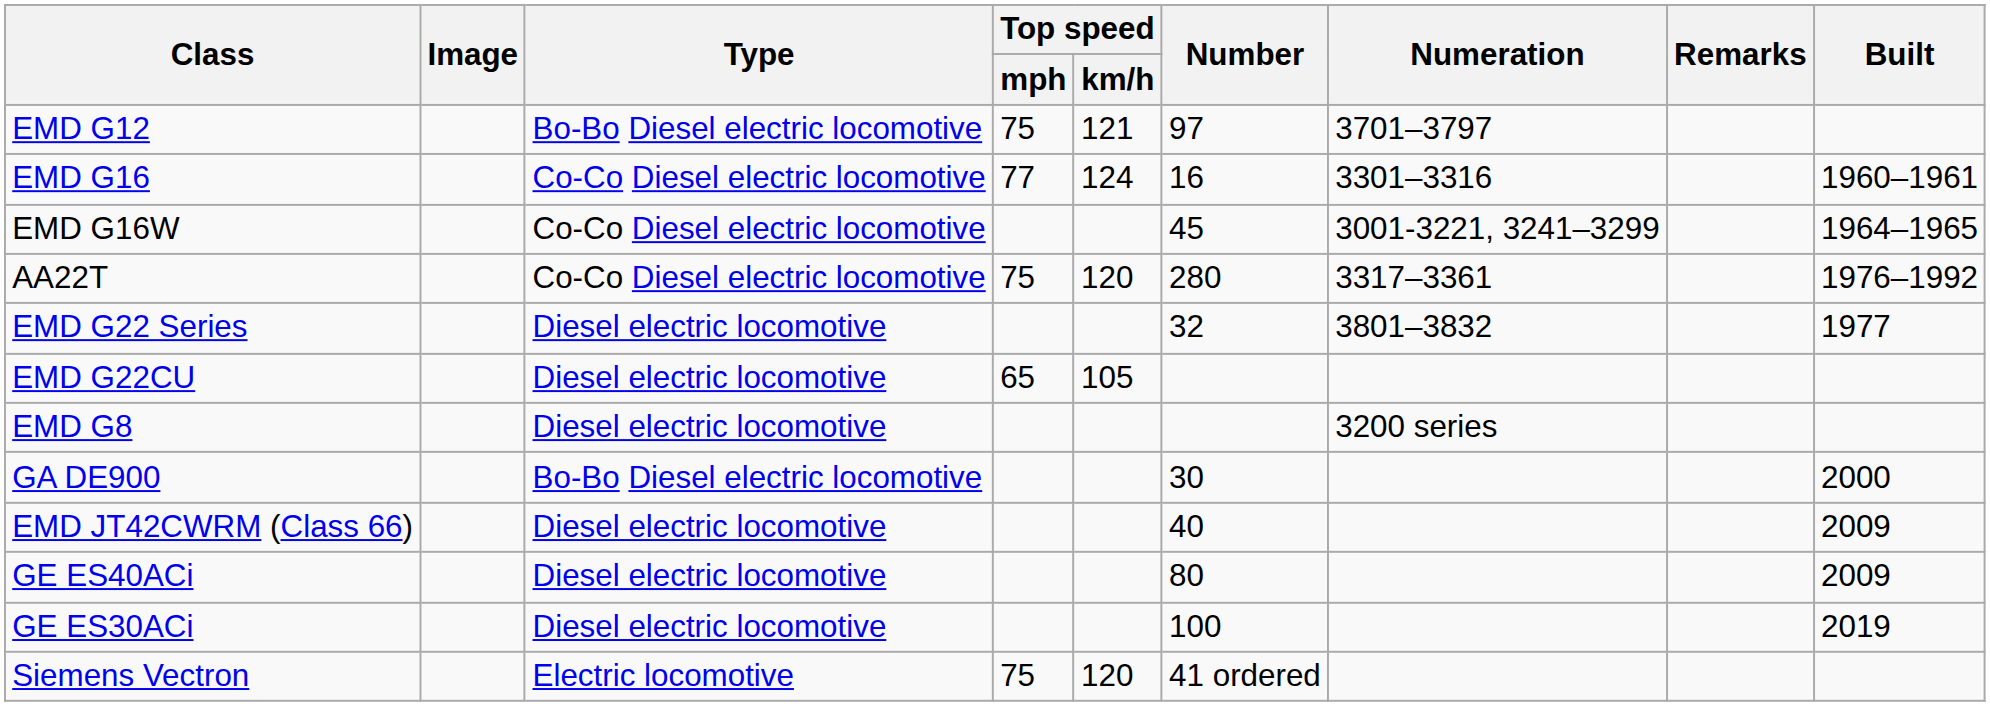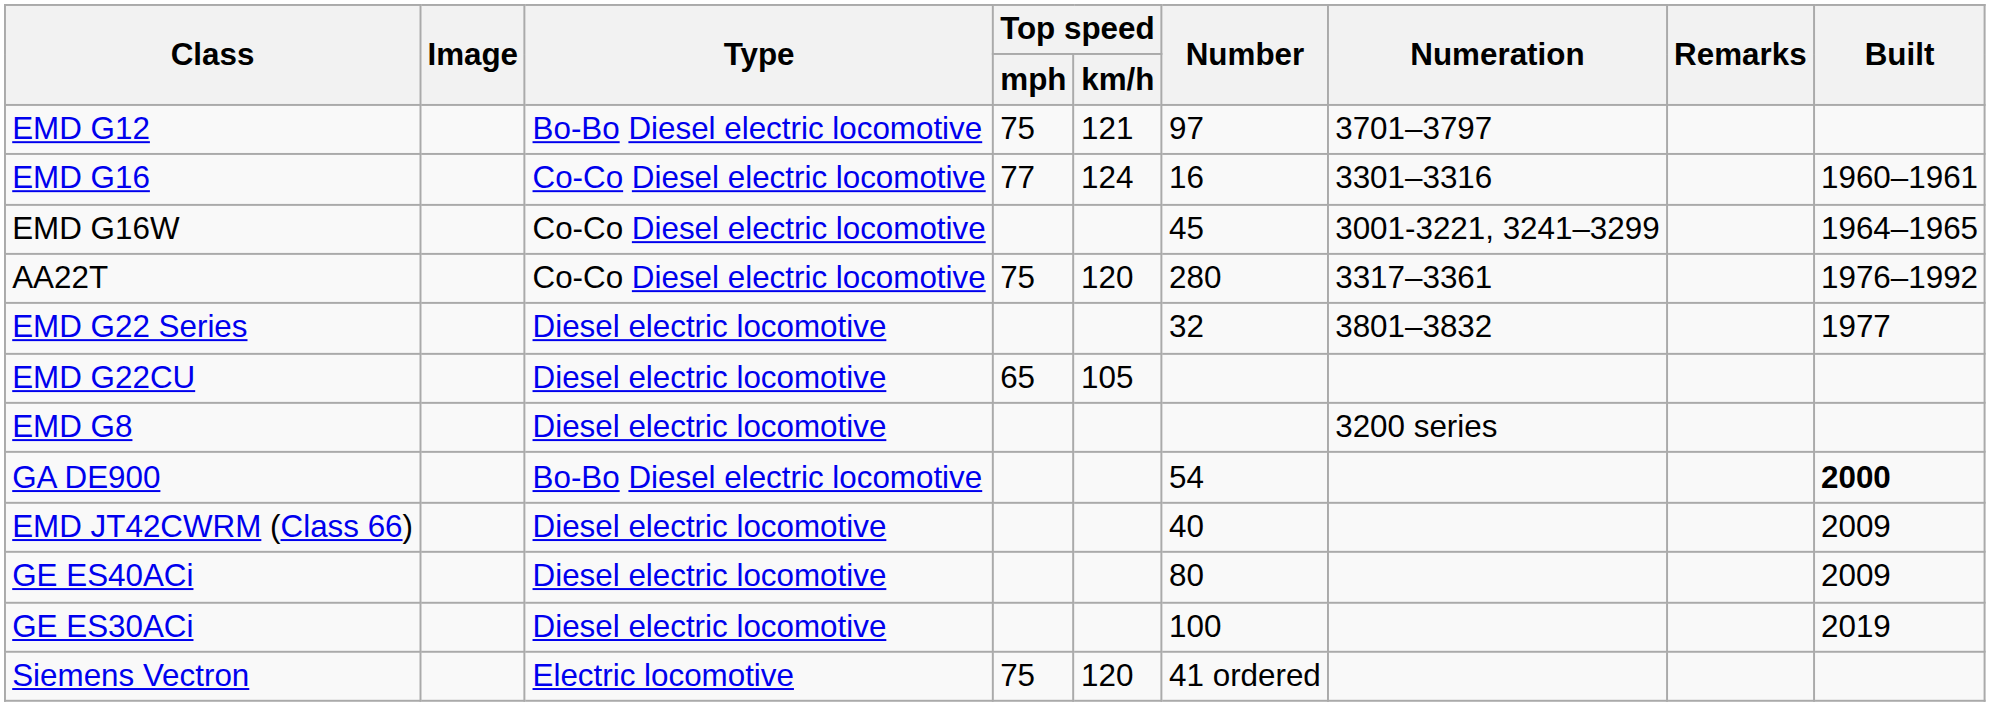GA DE900 | Number: 30 -> 54
GA DE900 | Built: normal -> bold
